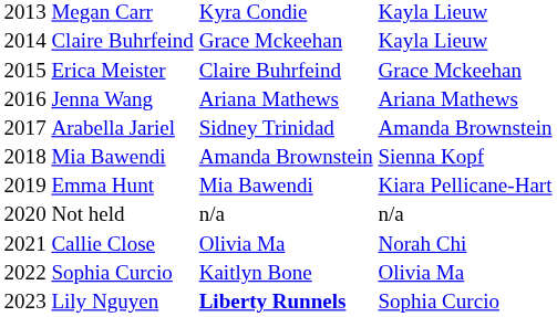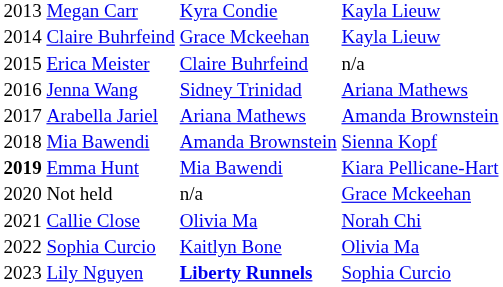Erica Meister | column 4: Grace Mckeehan -> n/a
Jenna Wang | column 3: Ariana Mathews -> Sidney Trinidad
Arabella Jariel | column 3: Sidney Trinidad -> Ariana Mathews
Emma Hunt | column 1: normal -> bold
Not held | column 4: n/a -> Grace Mckeehan
